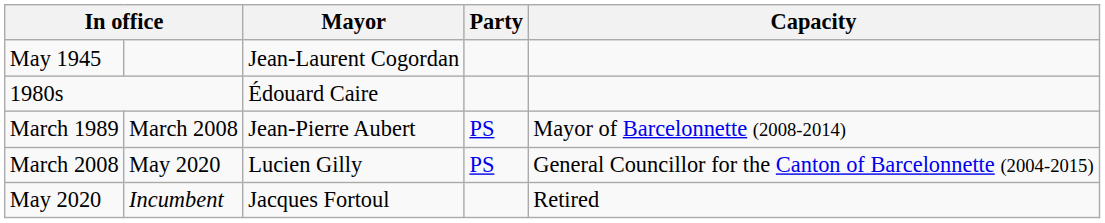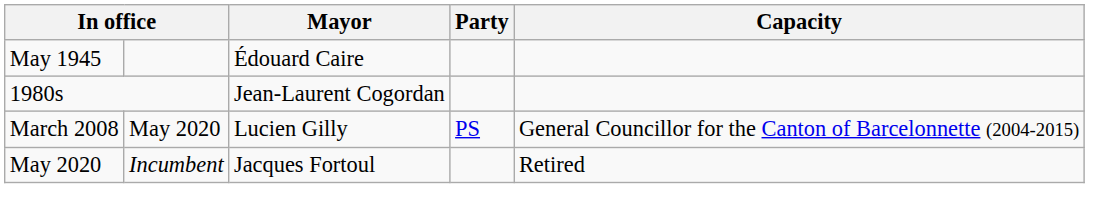May 1945 | Mayor: Jean-Laurent Cogordan -> Édouard Caire
1980s | Mayor: Édouard Caire -> Jean-Laurent Cogordan
- row: March 1989 | March 2008 | Jean-Pierre Aubert | PS | Mayor of Barcelonnette (2008-2014)
